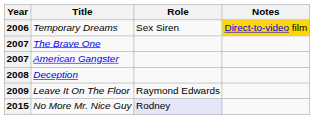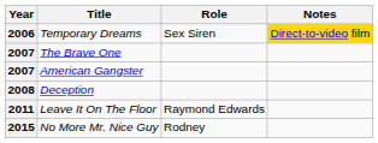Leave It On The Floor | Year: 2009 -> 2011
No More Mr. Nice Guy | Role: lavender background -> no background
